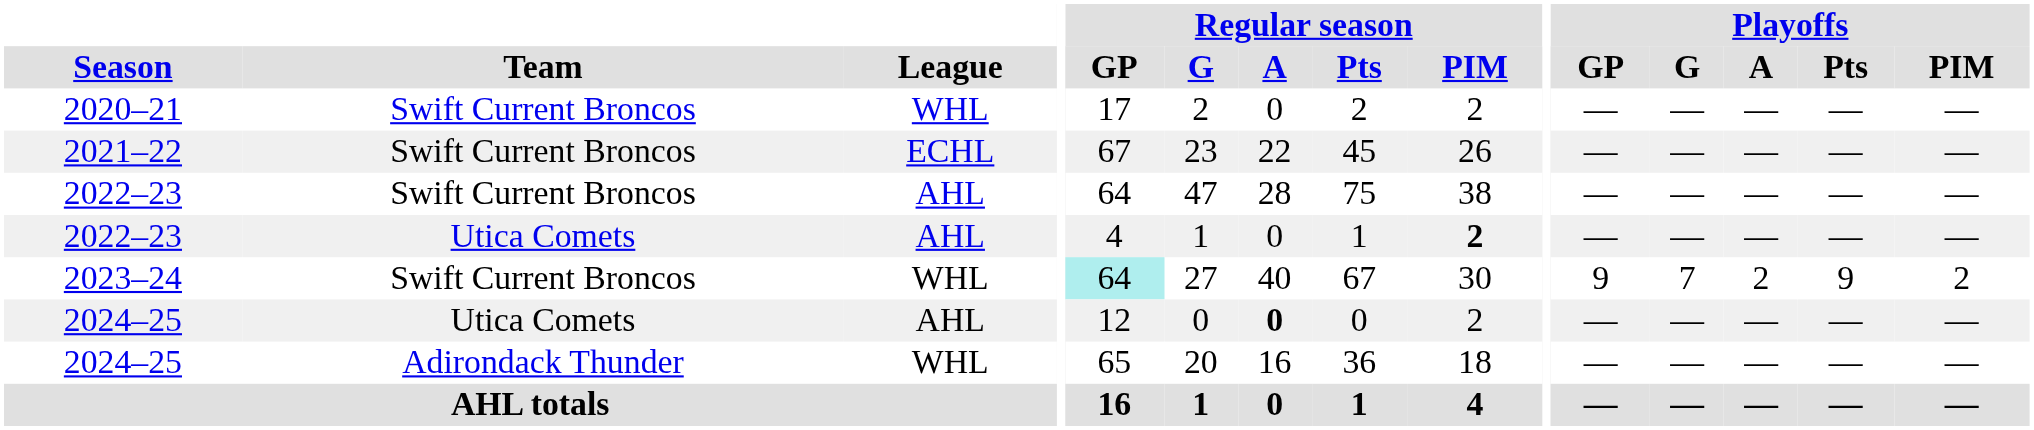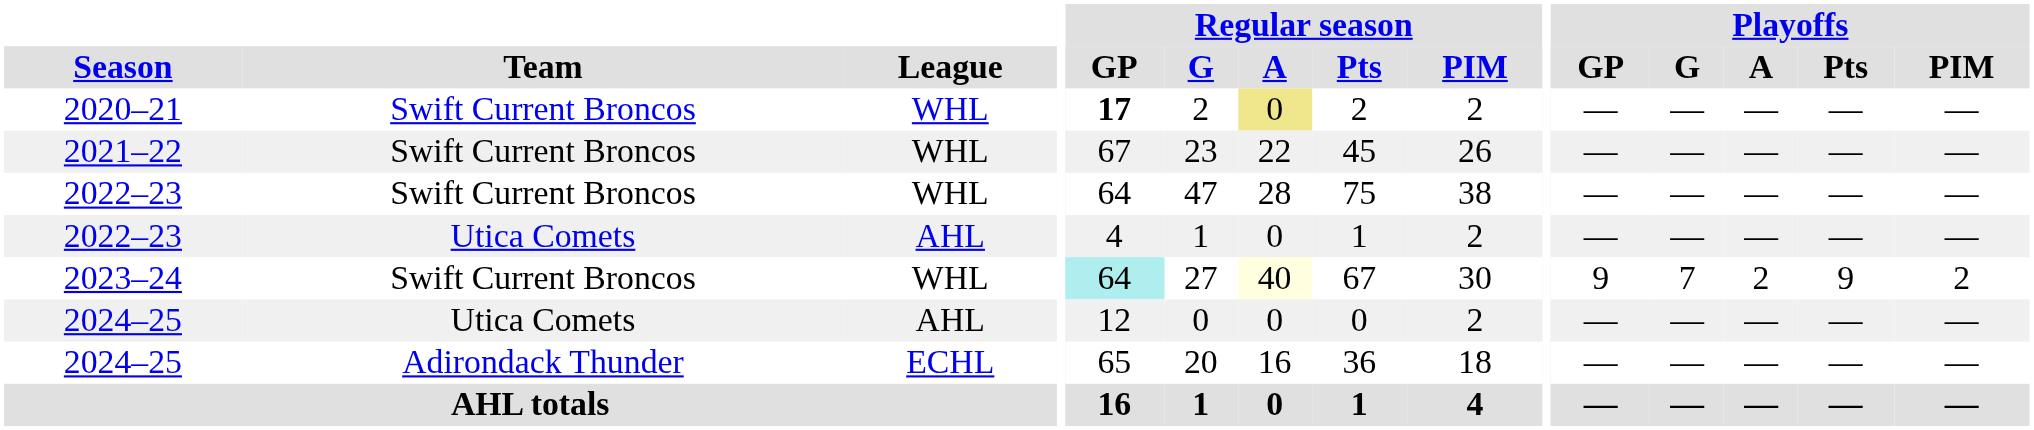2020–21 | Regular season / GP: normal -> bold
2020–21 | Regular season / A: no background -> khaki background
2021–22 | League: ECHL -> WHL
2022–23 / Swift Current Broncos | League: AHL -> WHL
2022–23 / Utica Comets | Regular season / PIM: bold -> normal
2023–24 | Regular season / A: no background -> lightyellow background
2024–25 / Utica Comets | Regular season / A: bold -> normal
2024–25 / Adirondack Thunder | League: WHL -> ECHL
